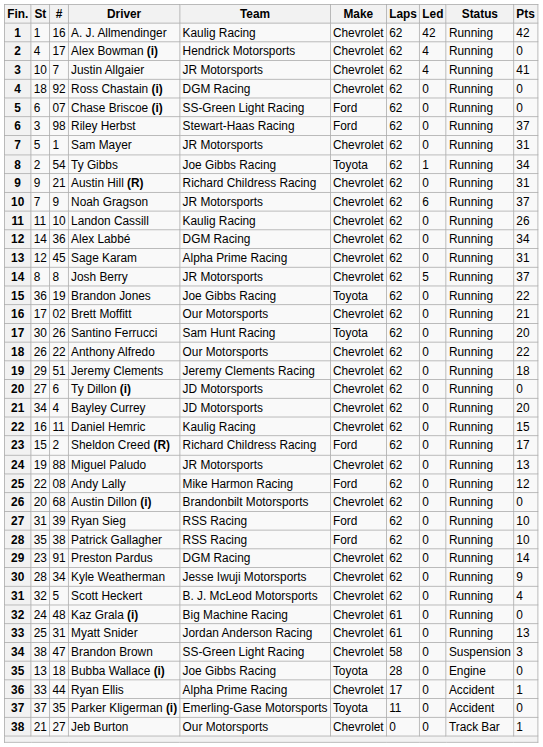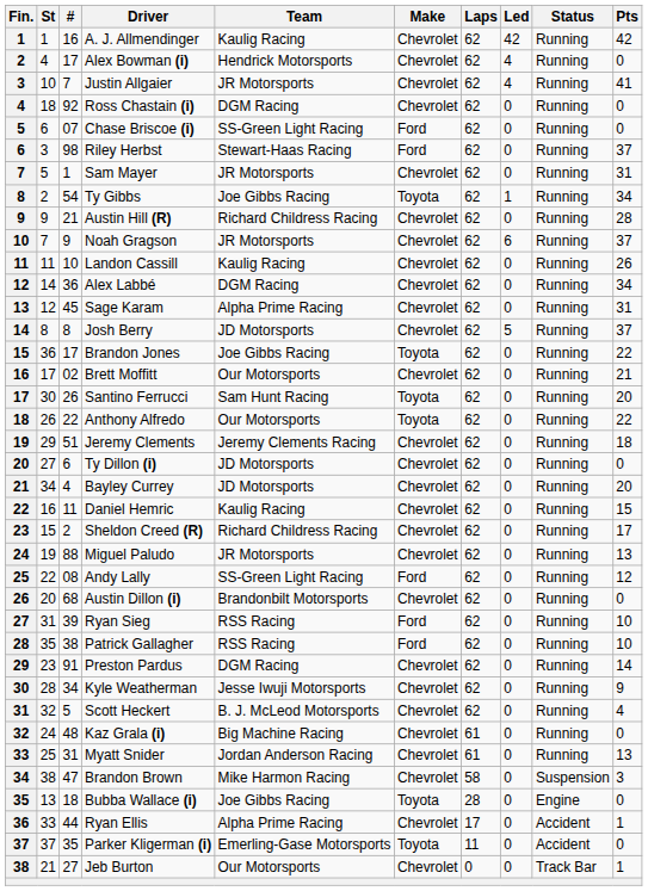Austin Hill (R) | Pts: 31 -> 28
Josh Berry | Team: JR Motorsports -> JD Motorsports
Brandon Jones | #: 19 -> 17
Anthony Alfredo | Make: Chevrolet -> Toyota
Sheldon Creed (R) | Make: Ford -> Chevrolet
Andy Lally | Team: Mike Harmon Racing -> SS-Green Light Racing
Brandon Brown | Team: SS-Green Light Racing -> Mike Harmon Racing
